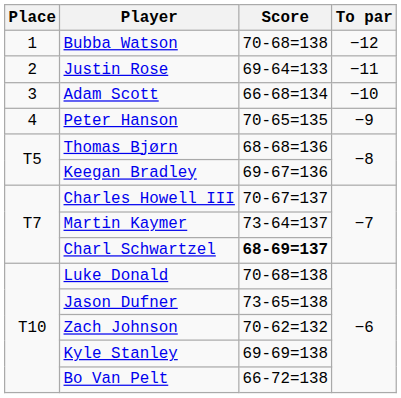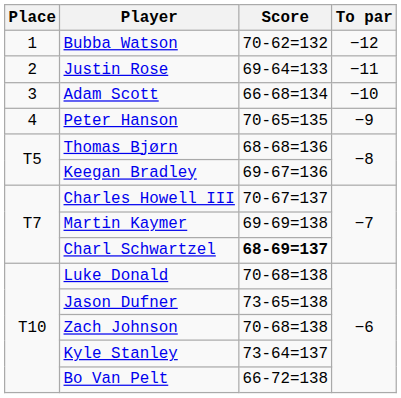Bubba Watson | Score: 70-68=138 -> 70-62=132
Martin Kaymer | Score: 73-64=137 -> 69-69=138
Zach Johnson | Score: 70-62=132 -> 70-68=138
Kyle Stanley | Score: 69-69=138 -> 73-64=137
